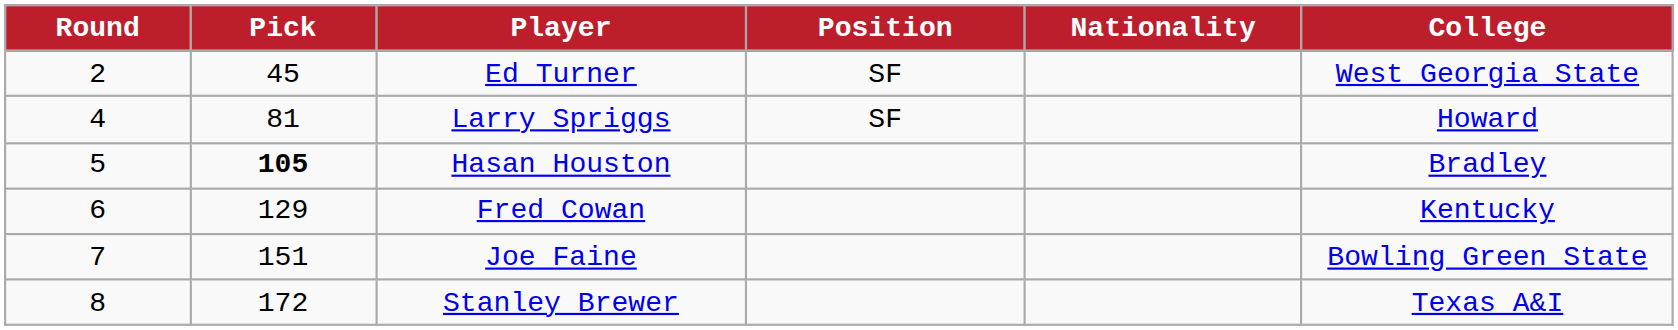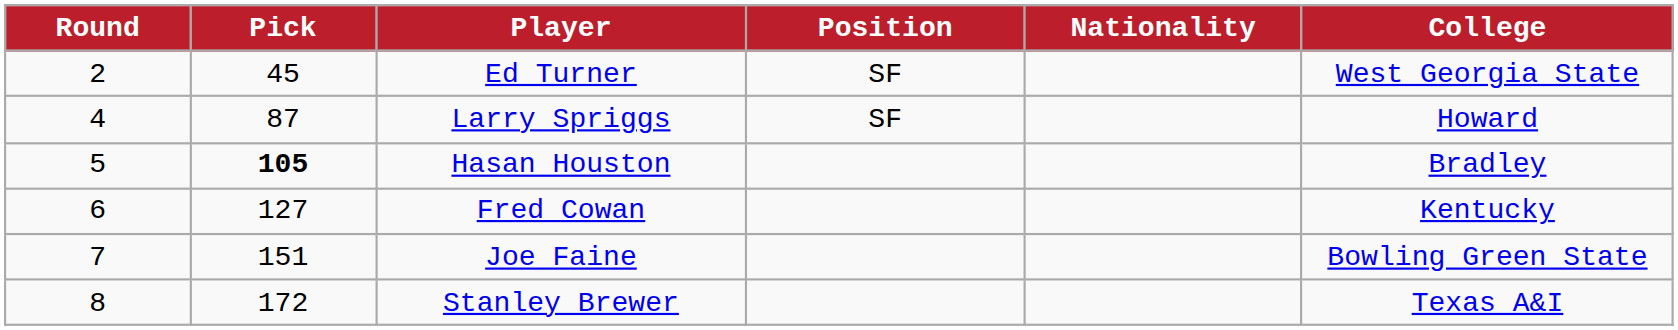Larry Spriggs | Pick: 81 -> 87
Fred Cowan | Pick: 129 -> 127
